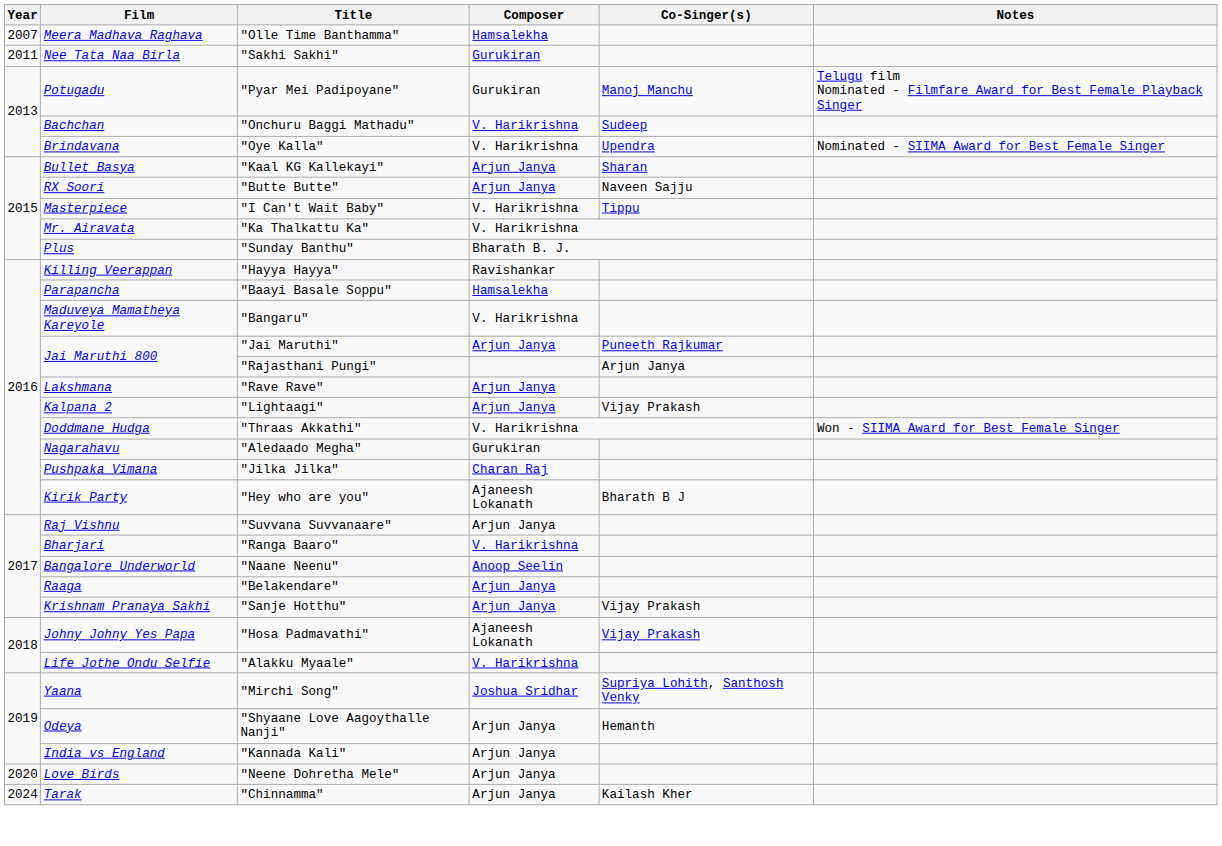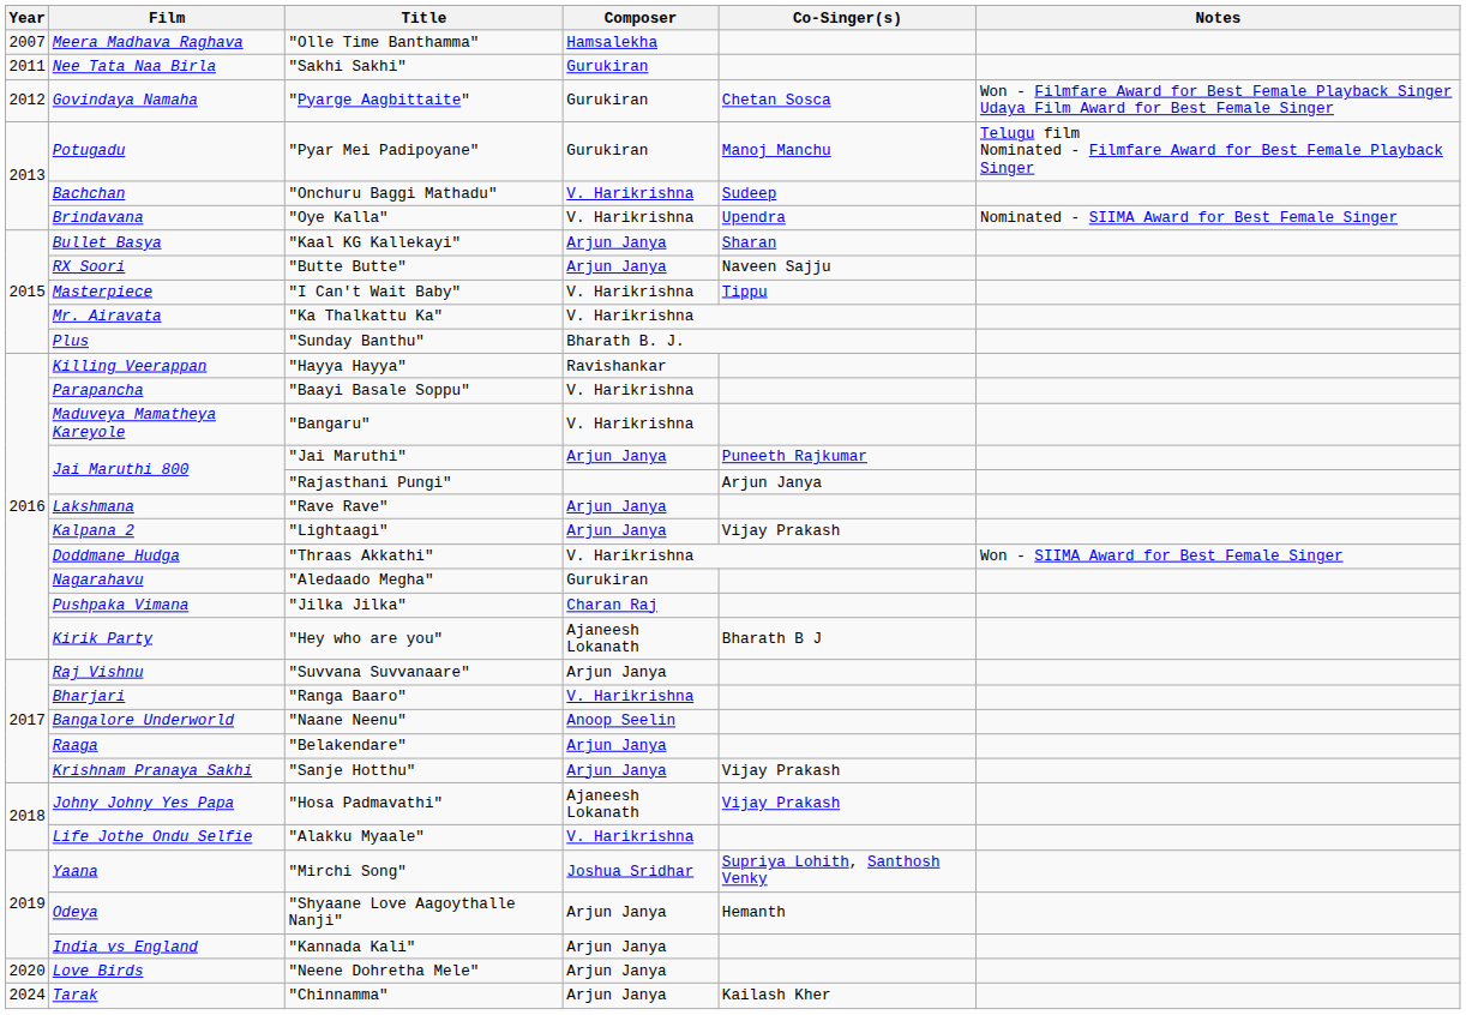+ row: 2012 | Govindaya Namaha | "Pyarge Aagbittaite" | Gurukiran | Chetan Sosca | Won - Filmfare Award for Best Female Playback Singer Udaya Film Award for Best Female Singer
"Baayi Basale Soppu" | Composer: Hamsalekha -> V. Harikrishna
